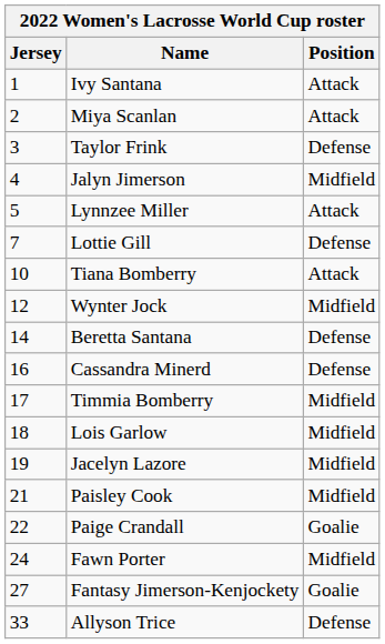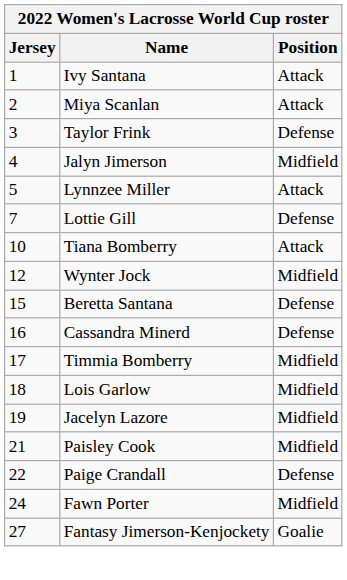Beretta Santana | Jersey: 14 -> 15
Paige Crandall | Position: Goalie -> Defense
- row: 33 | Allyson Trice | Defense
